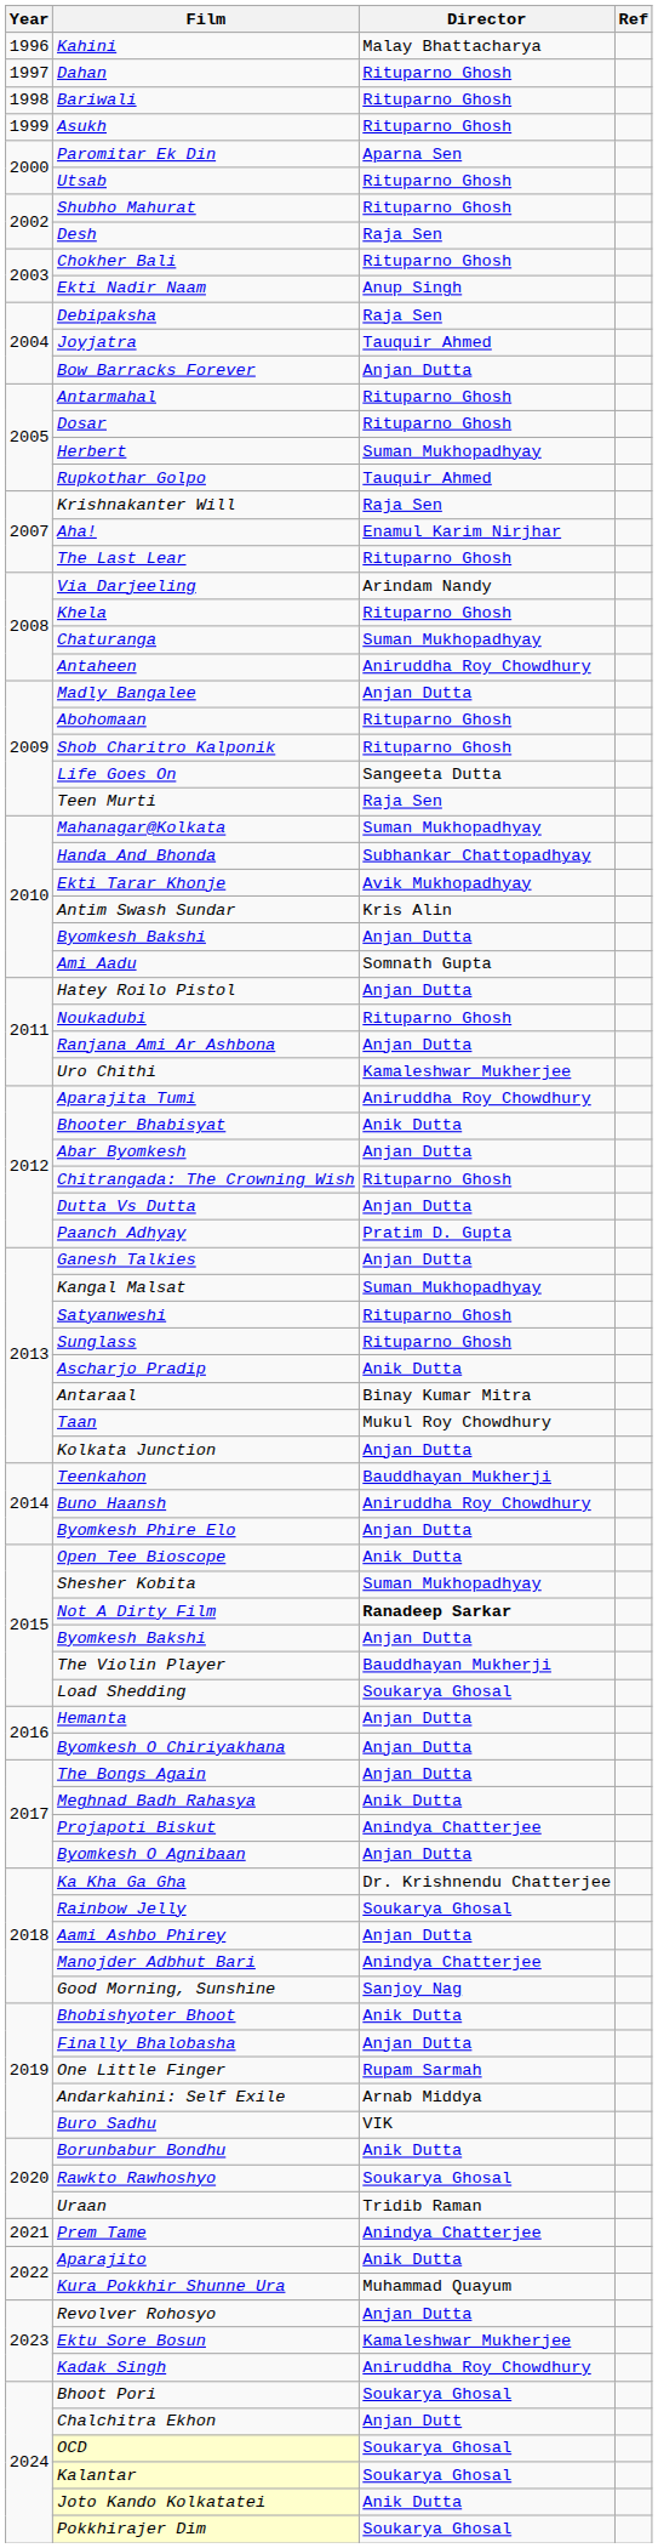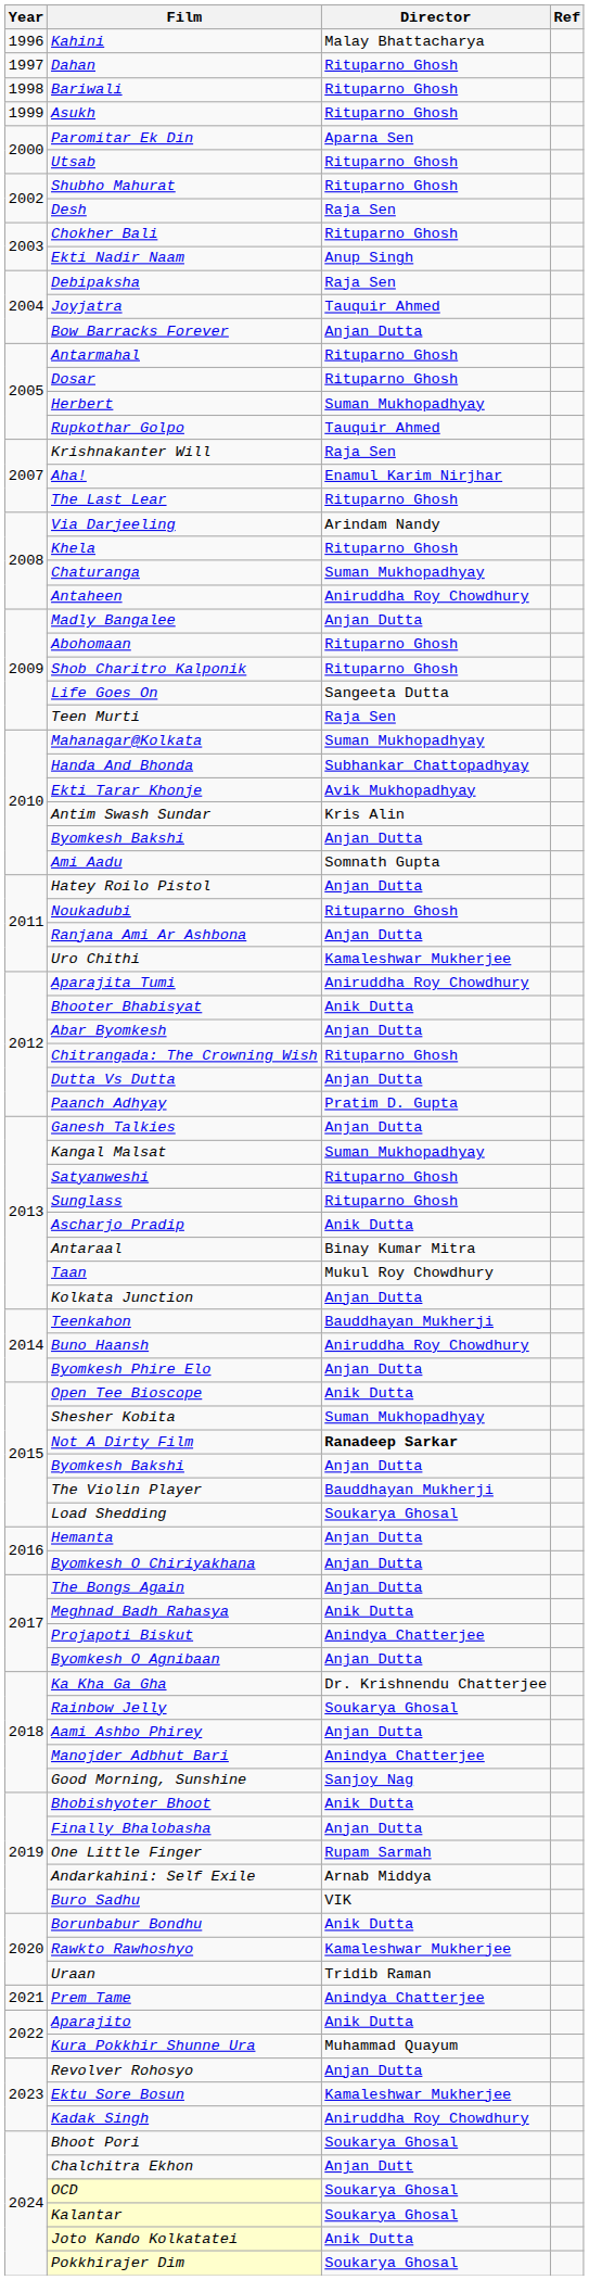Rawkto Rawhoshyo | Director: Soukarya Ghosal -> Kamaleshwar Mukherjee
